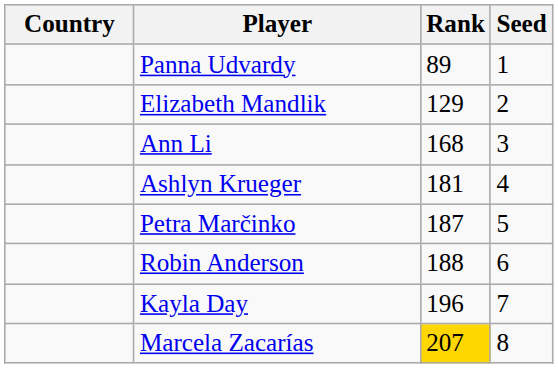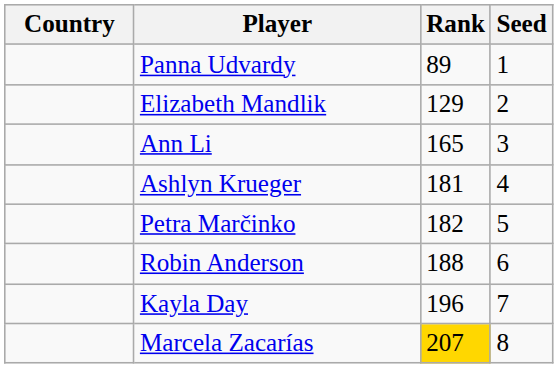Ann Li | Rank: 168 -> 165
Petra Marčinko | Rank: 187 -> 182
